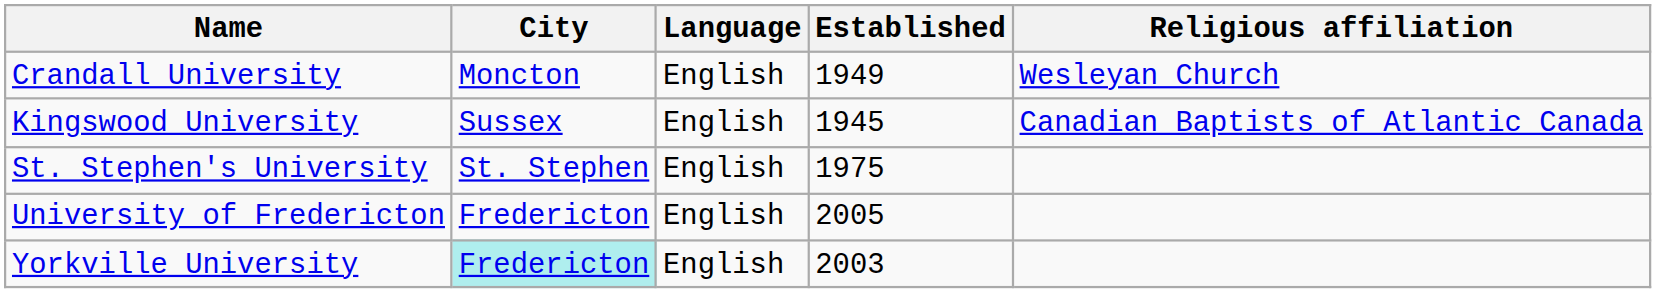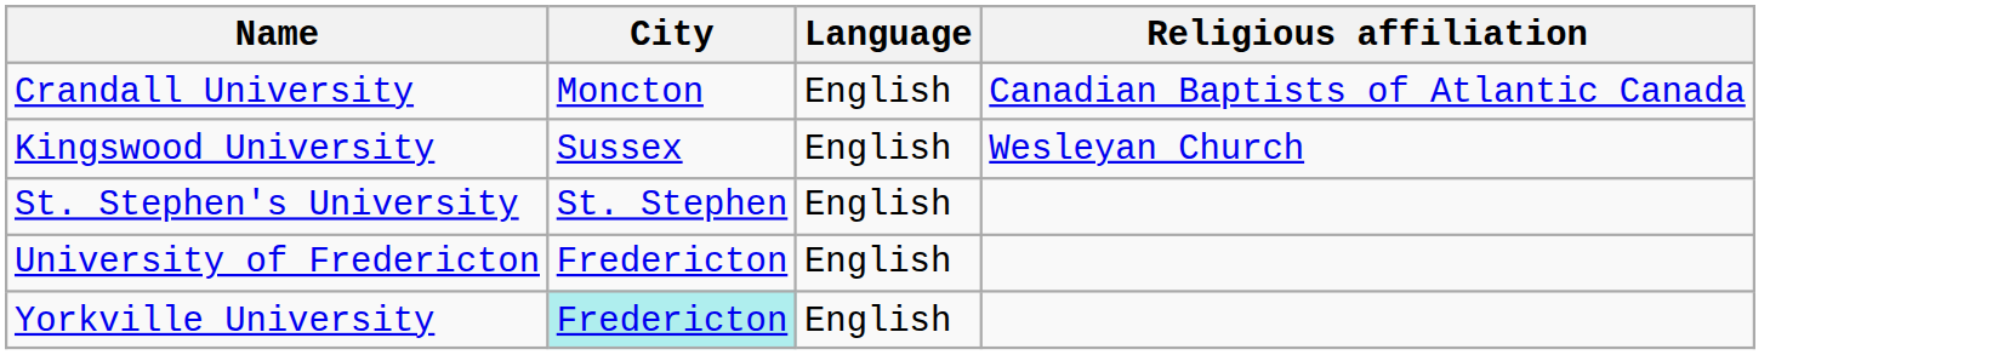- column: Established | 1949 | 1945 | 1975 | 2005 | 2003
Crandall University | Religious affiliation: Wesleyan Church -> Canadian Baptists of Atlantic Canada
Kingswood University | Religious affiliation: Canadian Baptists of Atlantic Canada -> Wesleyan Church
